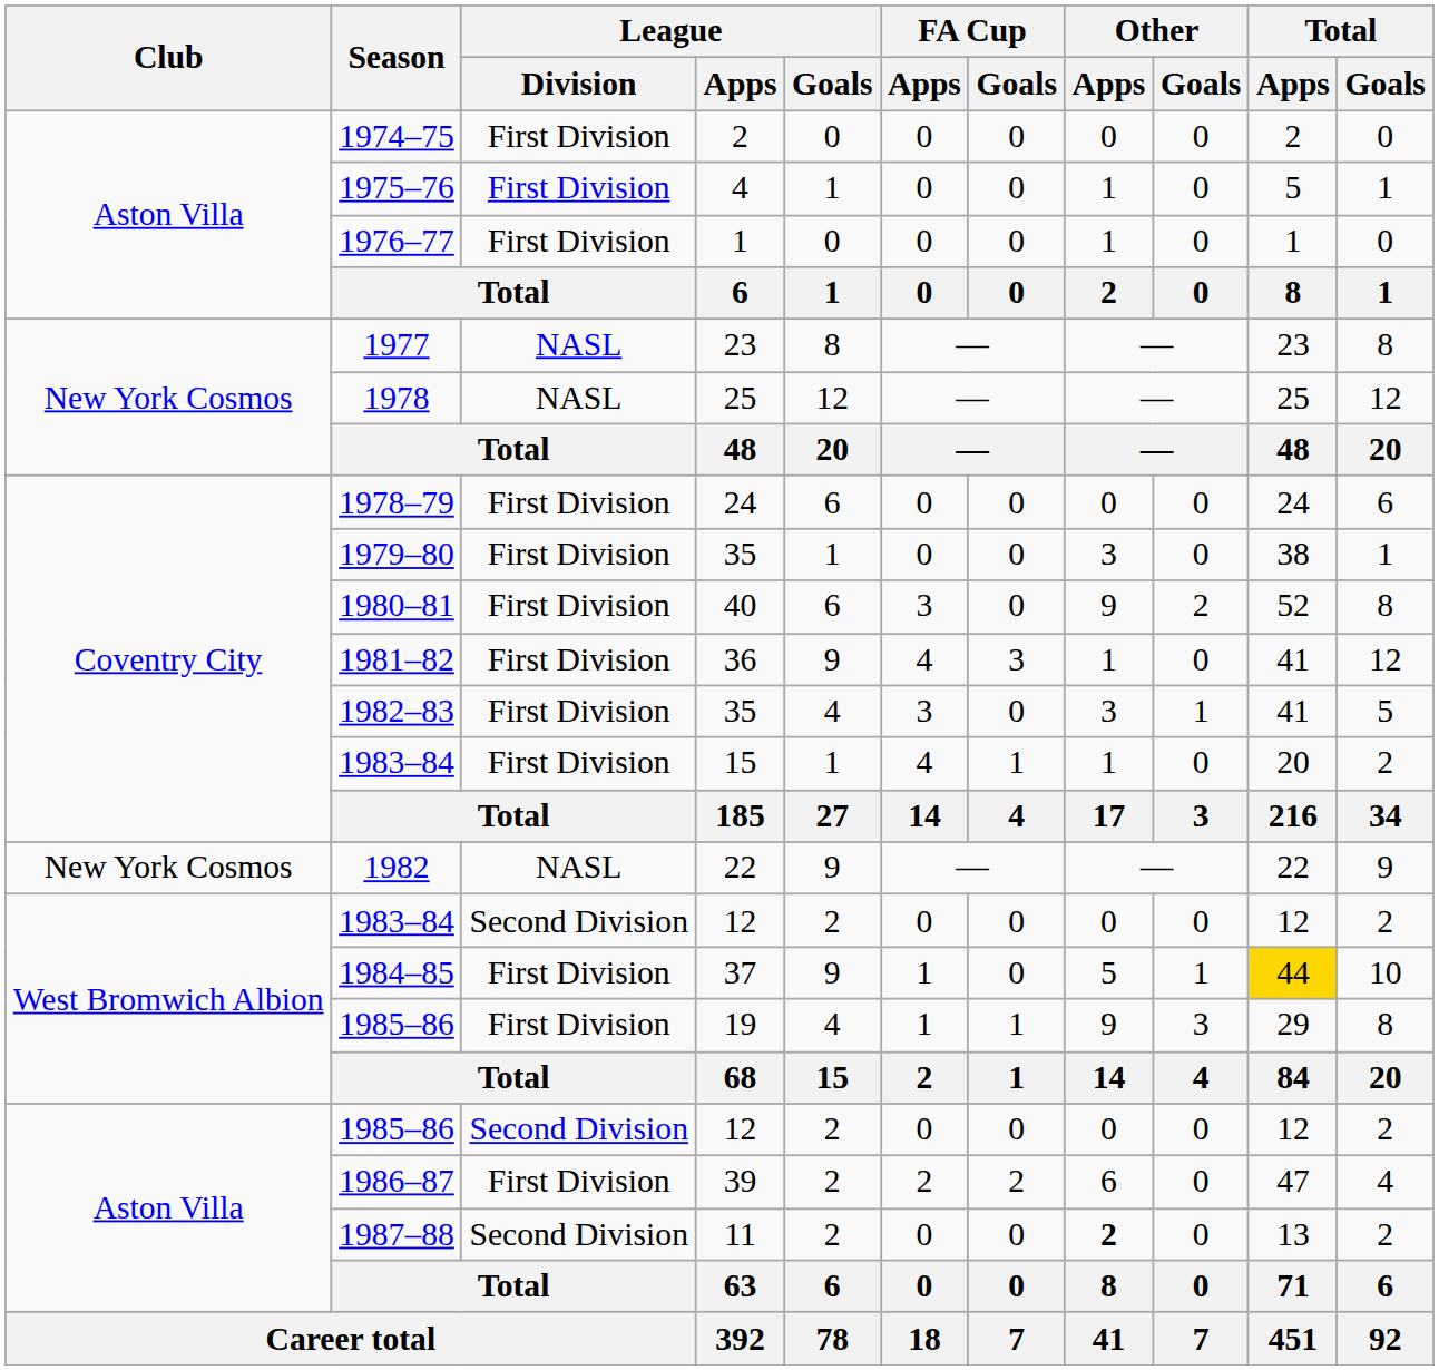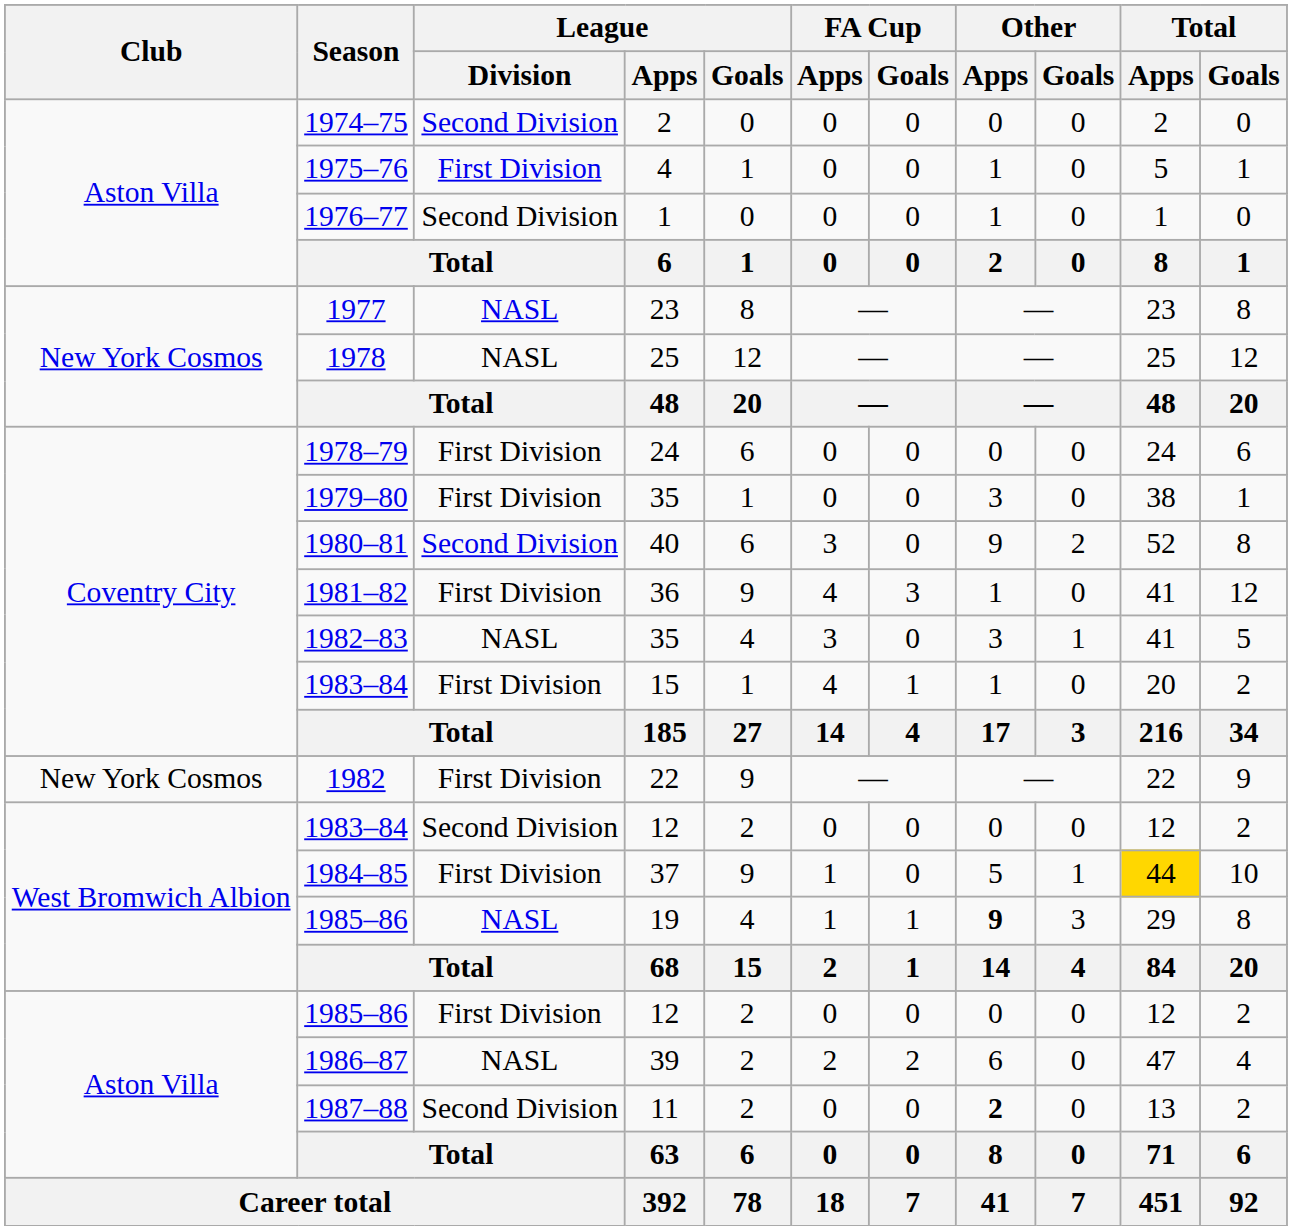1974–75 | League / Division: First Division -> Second Division
1976–77 | League / Division: First Division -> Second Division
1980–81 | League / Division: First Division -> Second Division
1982–83 | League / Division: First Division -> NASL
1982 | League / Division: NASL -> First Division
1985–86 / 19 | League / Division: First Division -> NASL
1985–86 / 19 | Other / Apps: normal -> bold
1985–86 / 12 | League / Division: Second Division -> First Division
1986–87 | League / Division: First Division -> NASL
